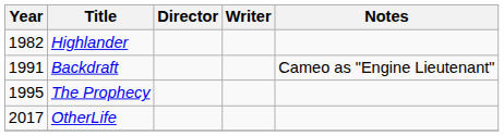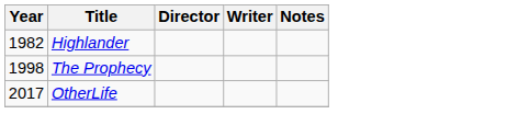- row: 1991 | Backdraft | Cameo as "Engine Lieutenant"
The Prophecy | Year: 1995 -> 1998
